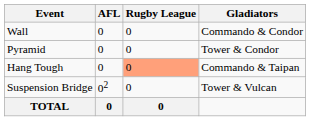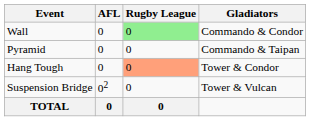Wall | Rugby League: no background -> lightgreen background
Pyramid | Gladiators: Tower & Condor -> Commando & Taipan
Hang Tough | Gladiators: Commando & Taipan -> Tower & Condor
